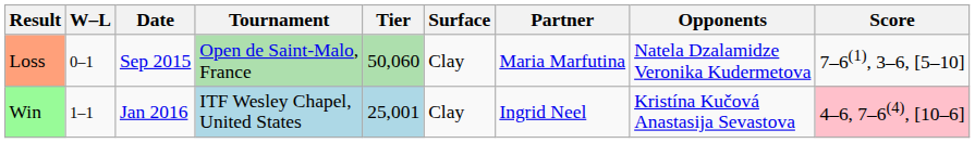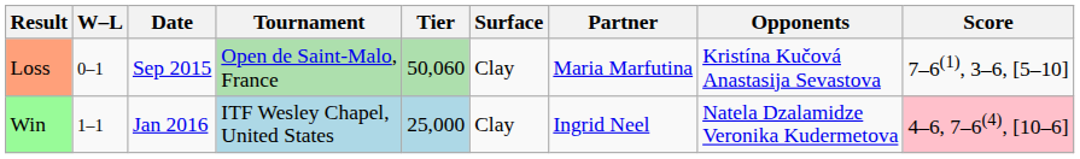Loss | Opponents: Natela Dzalamidze Veronika Kudermetova -> Kristína Kučová Anastasija Sevastova
Win | Tier: 25,001 -> 25,000
Win | Opponents: Kristína Kučová Anastasija Sevastova -> Natela Dzalamidze Veronika Kudermetova
